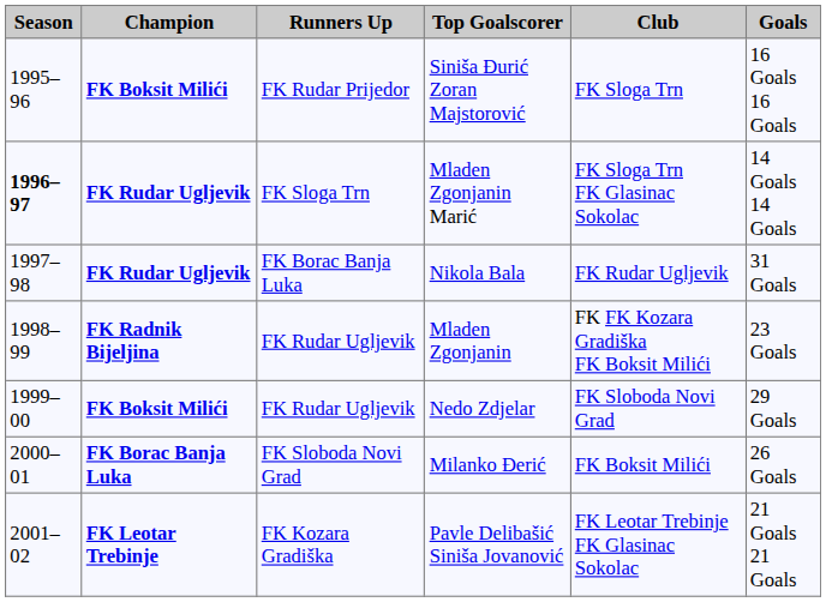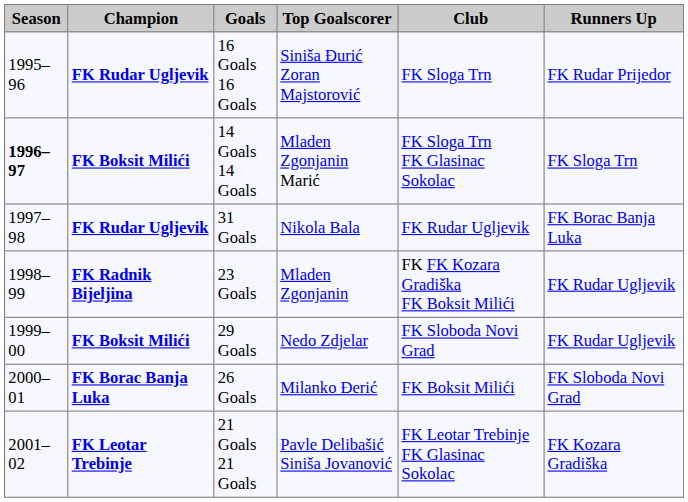columns swapped: Runners Up <-> Goals
Siniša Đurić Zoran Majstorović | Champion: FK Boksit Milići -> FK Rudar Ugljevik
Mladen Zgonjanin Marić | Champion: FK Rudar Ugljevik -> FK Boksit Milići
